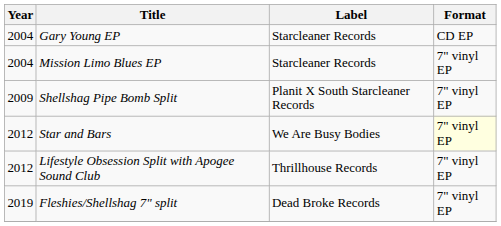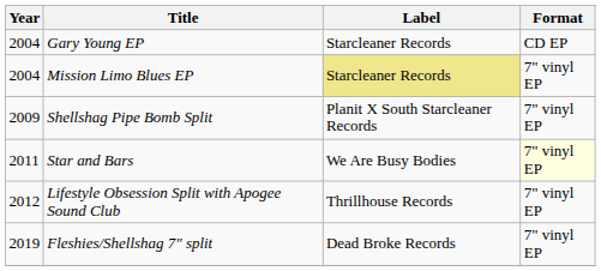Mission Limo Blues EP | Label: no background -> khaki background
Star and Bars | Year: 2012 -> 2011
